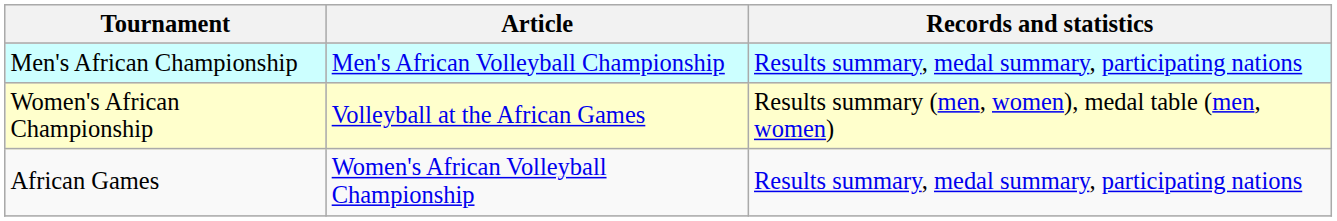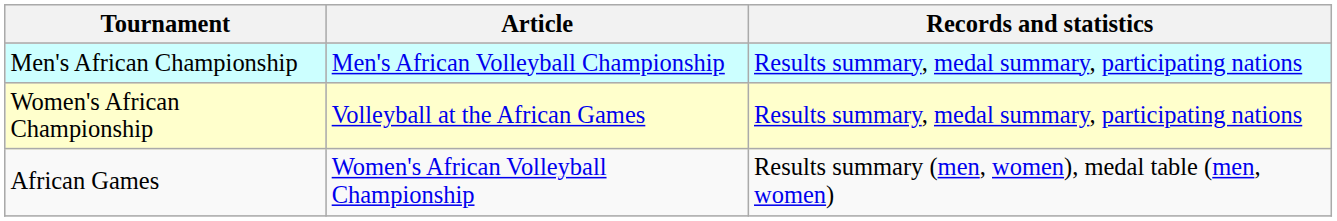Women's African Championship | Records and statistics: Results summary (men, women), medal table (men, women) -> Results summary, medal summary, participating nations
African Games | Records and statistics: Results summary, medal summary, participating nations -> Results summary (men, women), medal table (men, women)
